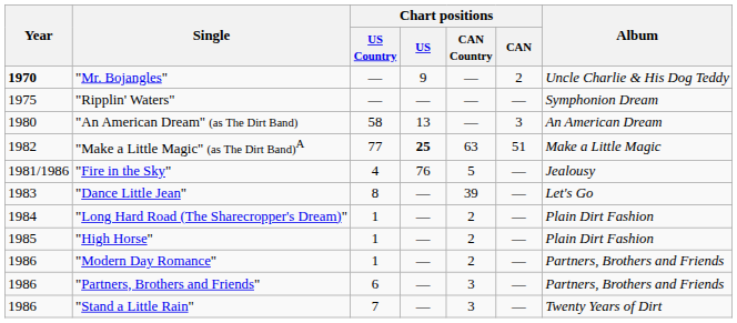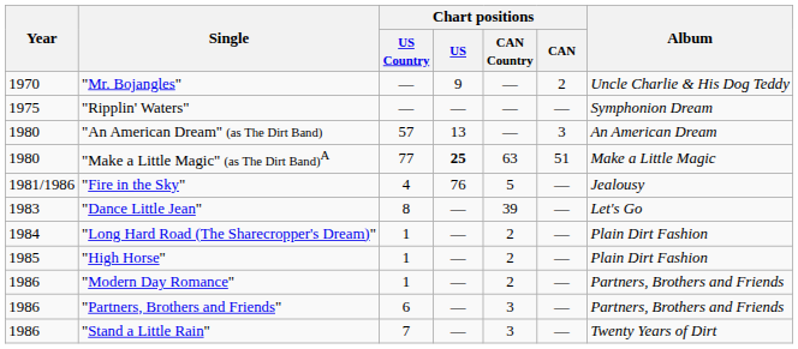"Mr. Bojangles" | Year: bold -> normal
"An American Dream" (as The Dirt Band) | Chart positions / US Country: 58 -> 57
"Make a Little Magic" (as The Dirt Band)A | Year: 1982 -> 1980
